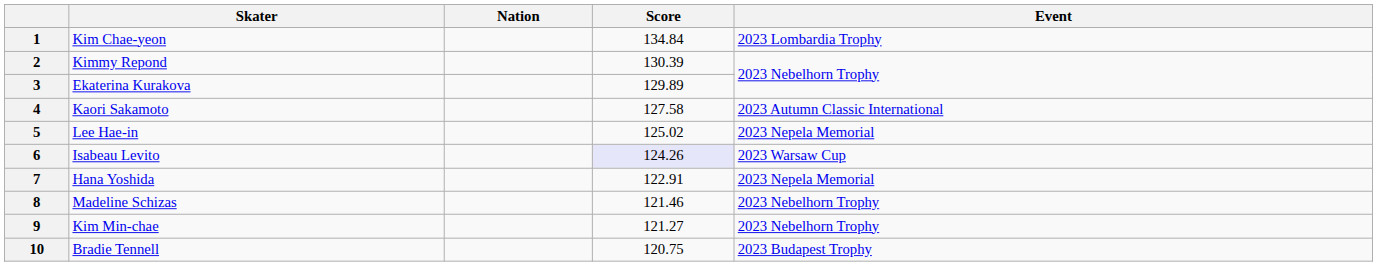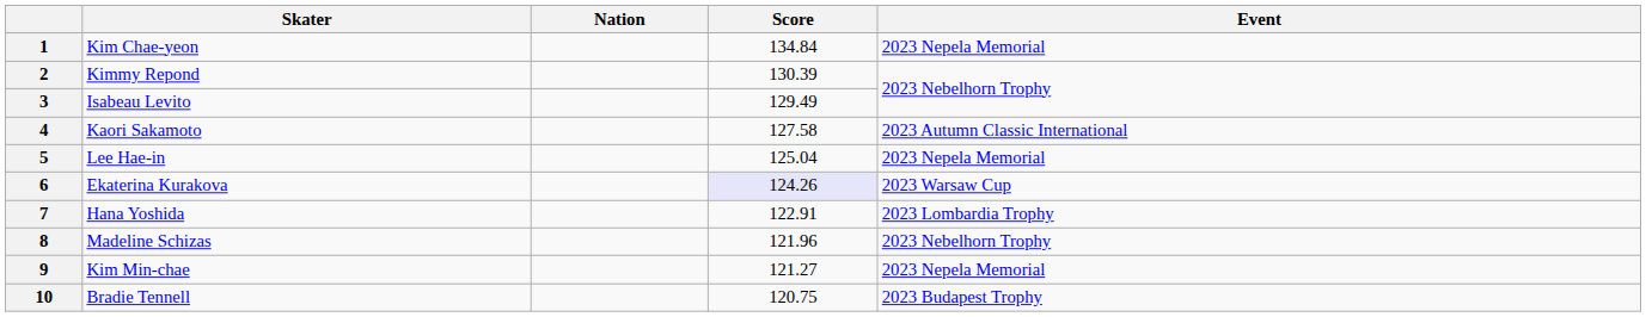1 | Event: 2023 Lombardia Trophy -> 2023 Nepela Memorial
3 | Skater: Ekaterina Kurakova -> Isabeau Levito
3 | Score: 129.89 -> 129.49
5 | Score: 125.02 -> 125.04
6 | Skater: Isabeau Levito -> Ekaterina Kurakova
7 | Event: 2023 Nepela Memorial -> 2023 Lombardia Trophy
8 | Score: 121.46 -> 121.96
9 | Event: 2023 Nebelhorn Trophy -> 2023 Nepela Memorial
